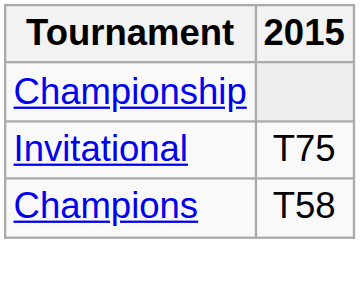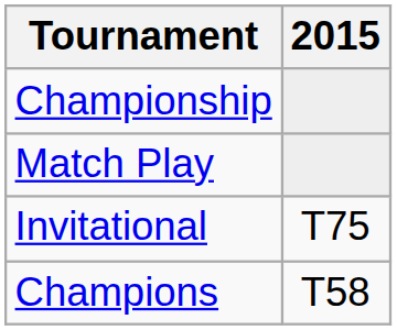+ row: Match Play
